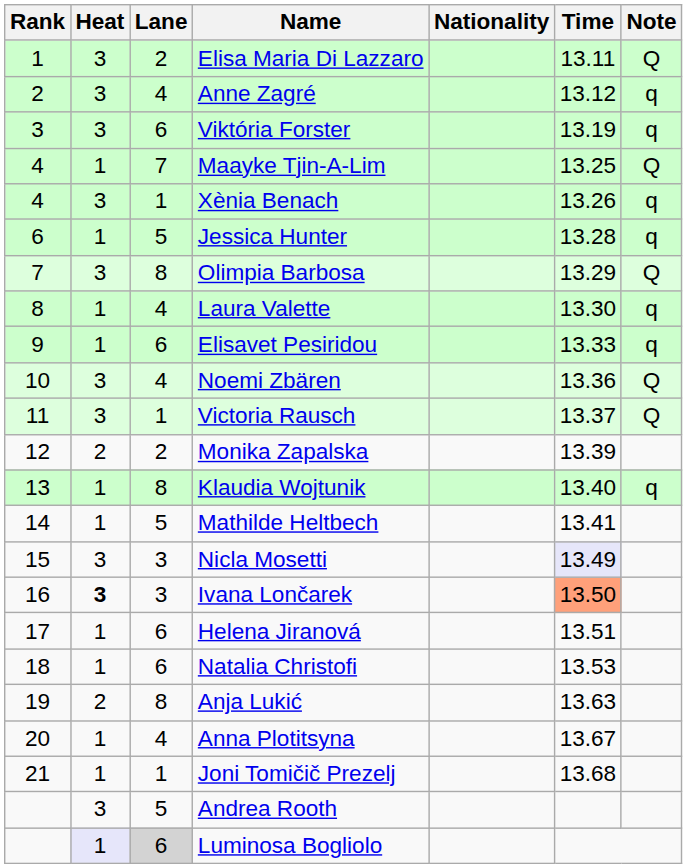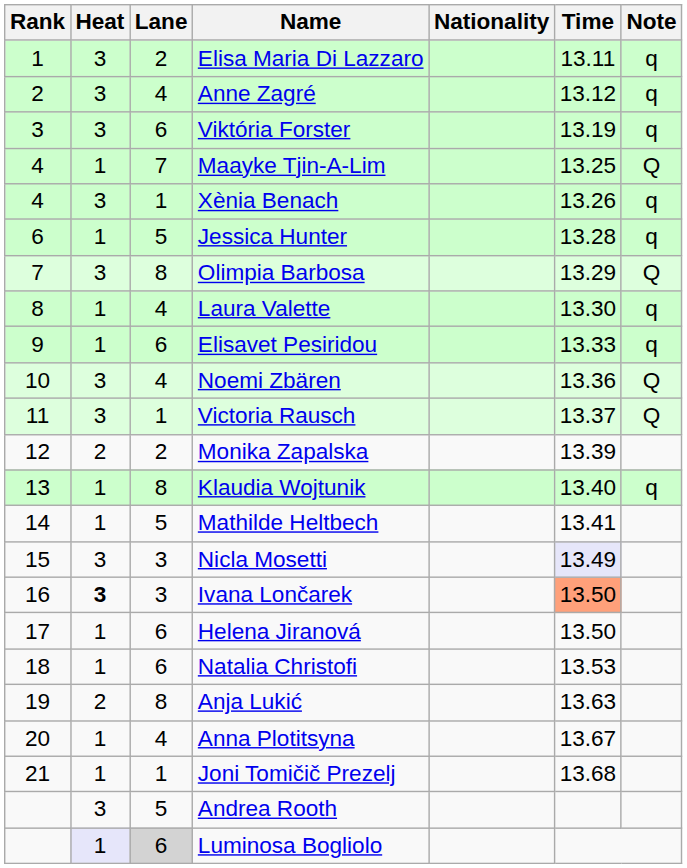Elisa Maria Di Lazzaro | Note: Q -> q
Helena Jiranová | Time: 13.51 -> 13.50
